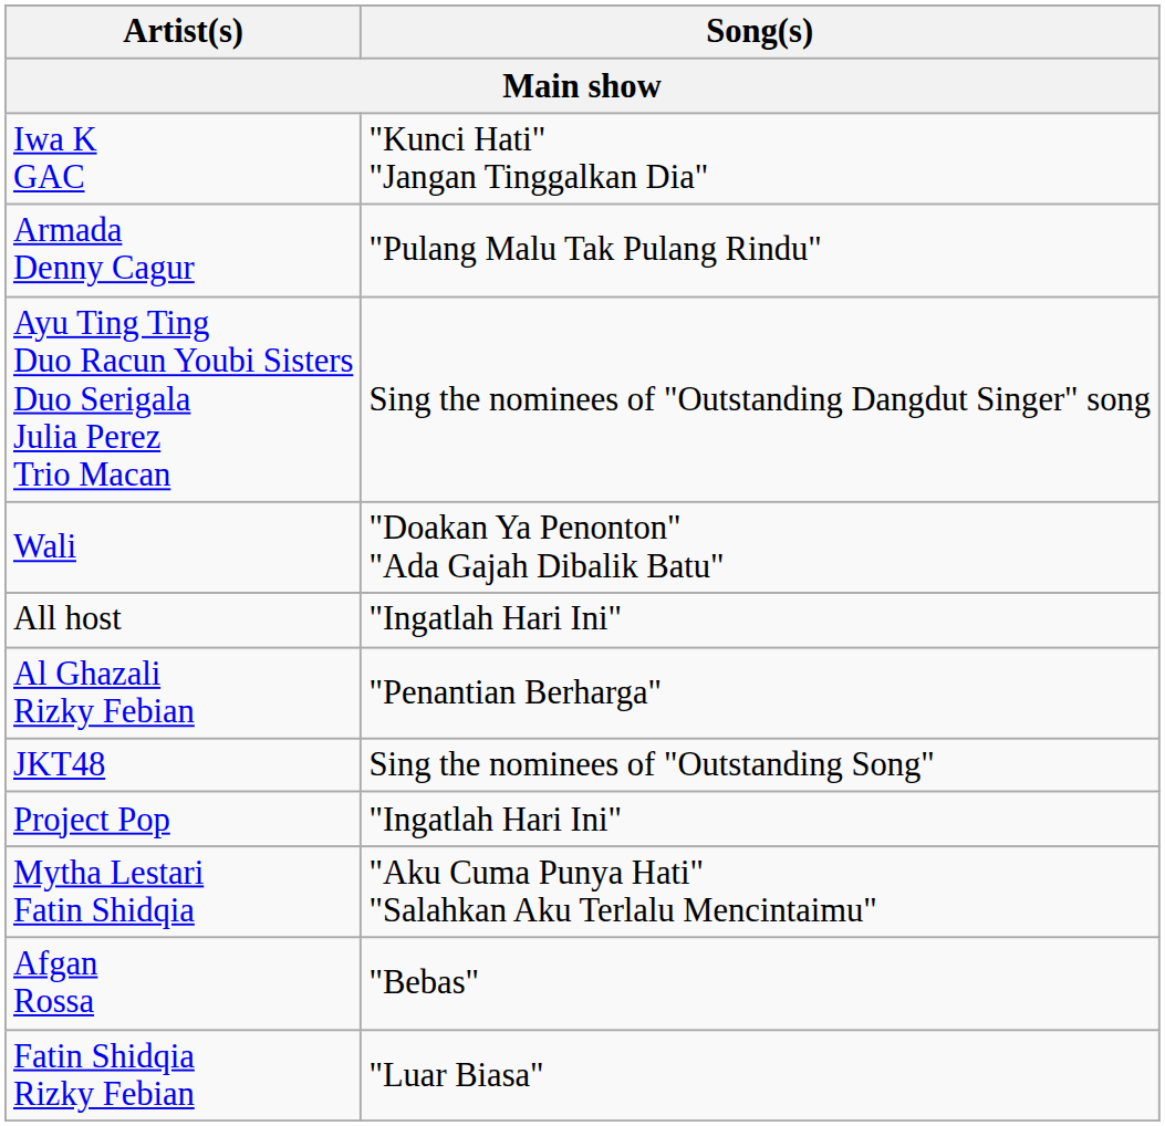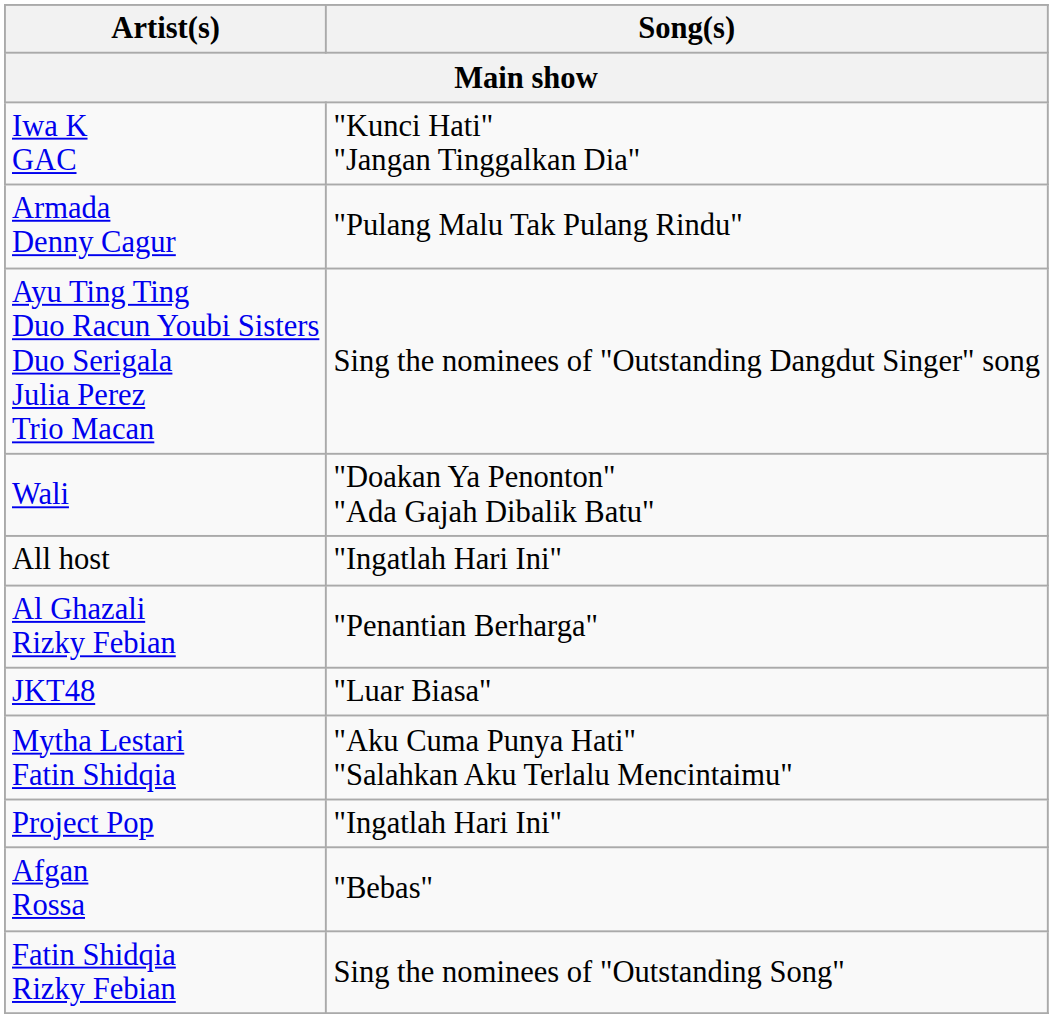JKT48 | Song(s): Sing the nominees of "Outstanding Song" -> "Luar Biasa"
rows swapped: Mytha Lestari Fatin Shidqia <-> Project Pop
Fatin Shidqia Rizky Febian | Song(s): "Luar Biasa" -> Sing the nominees of "Outstanding Song"
